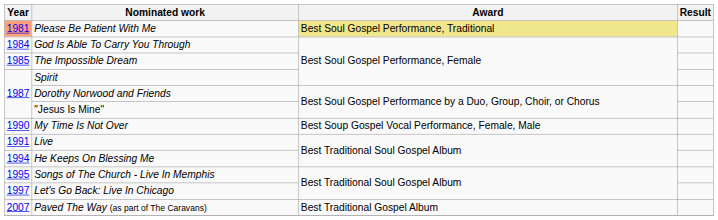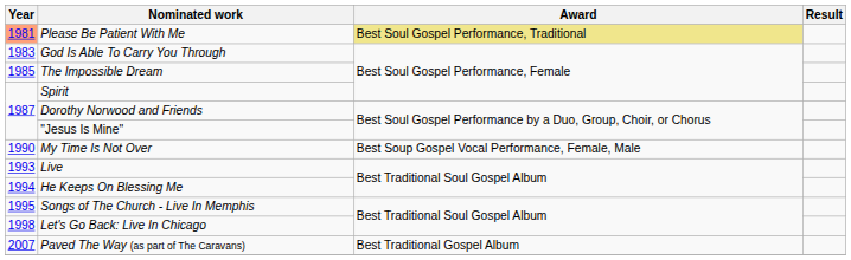God Is Able To Carry You Through | Year: 1984 -> 1983
Live | Year: 1991 -> 1993
Let's Go Back: Live In Chicago | Year: 1997 -> 1998
